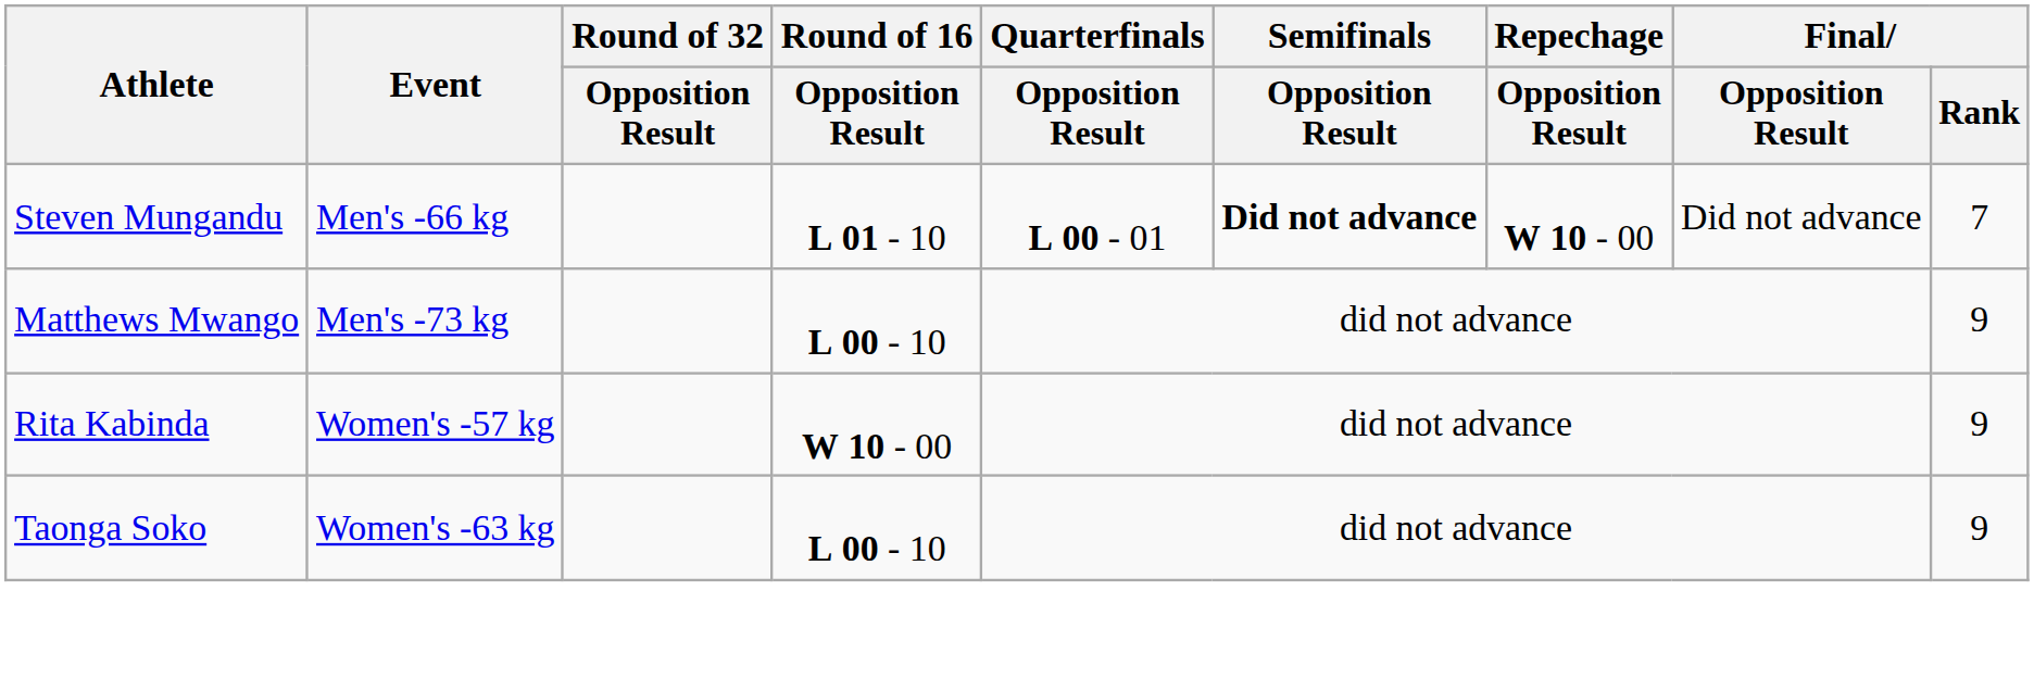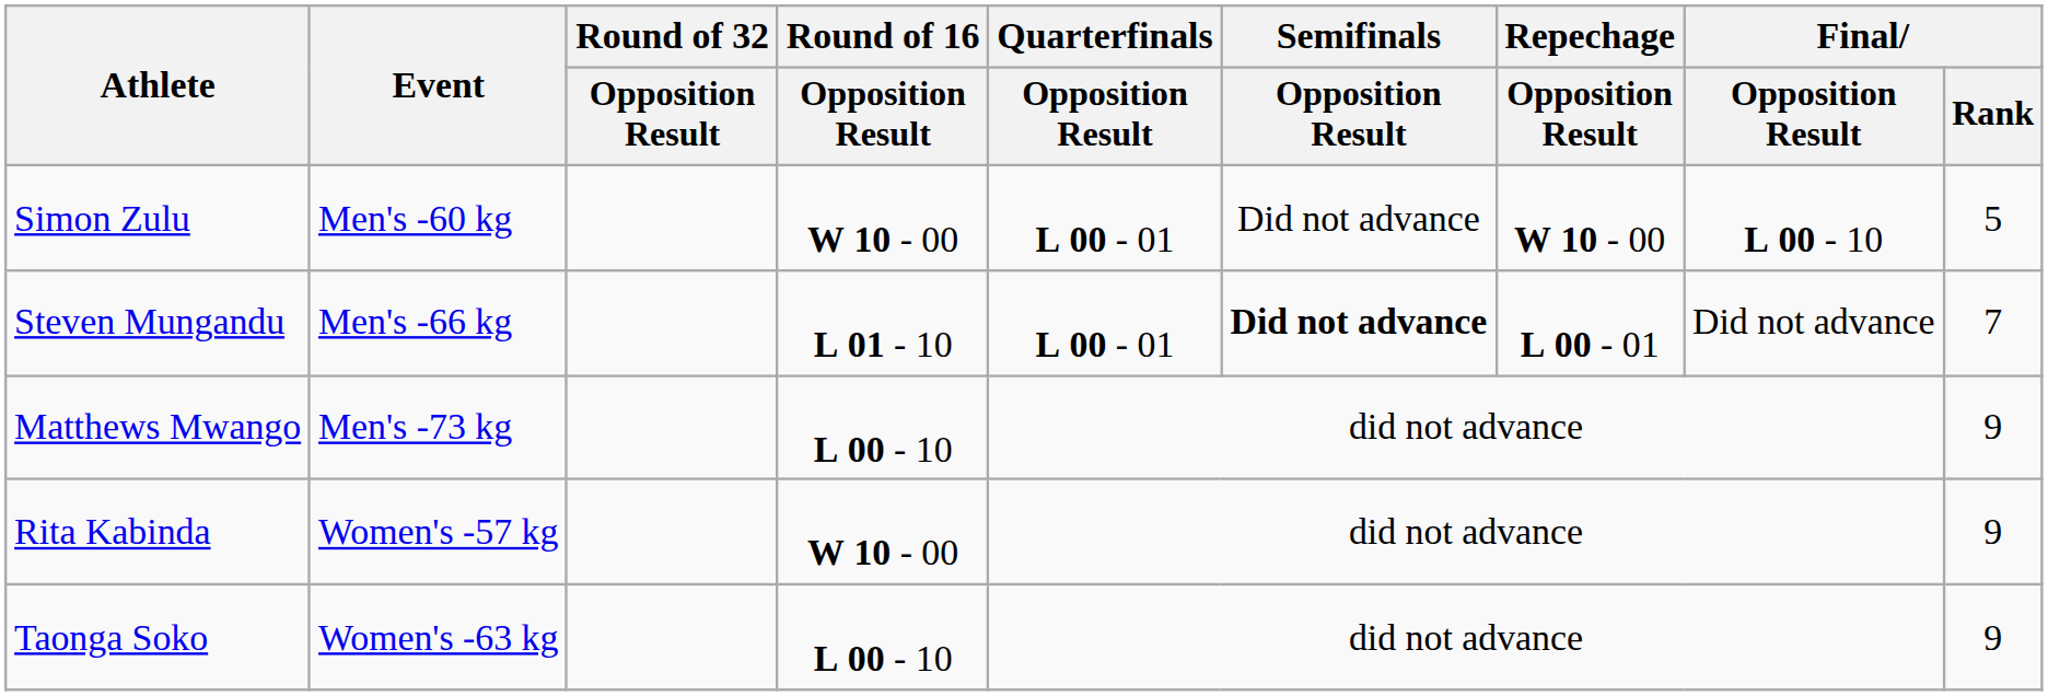+ row: Simon Zulu | Men's -60 kg | W 10 - 00 | L 00 - 01 | Did not advance | W 10 - 00 | L 00 - 10 | 5
Steven Mungandu | Repechage / Opposition Result: W 10 - 00 -> L 00 - 01
